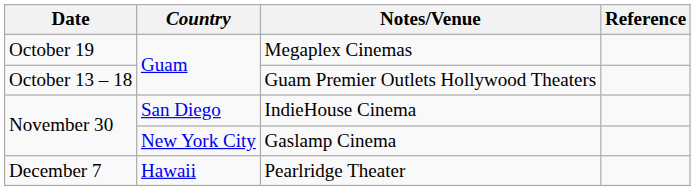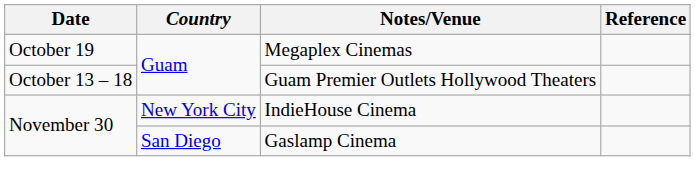IndieHouse Cinema | Country: San Diego -> New York City
Gaslamp Cinema | Country: New York City -> San Diego
- row: December 7 | Hawaii | Pearlridge Theater
